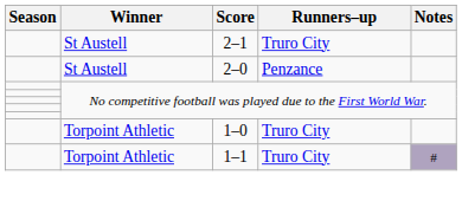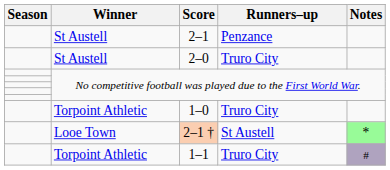2–1 | Runners–up: Truro City -> Penzance
2–0 | Runners–up: Penzance -> Truro City
+ row: Looe Town | 2–1 † | St Austell | *
